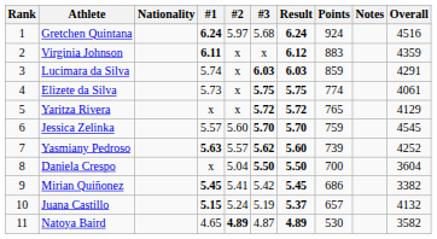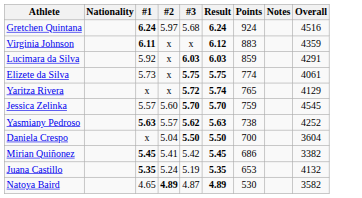- column: Rank | 1 | 2 | 3 | 4 | 5 | 6 | 7 | 8 | 9 | 10 | 11
Lucimara da Silva | #1: 5.74 -> 5.92
Yaritza Rivera | Result: 5.72 -> 5.74
Yasmiany Pedroso | Result: 5.60 -> 5.63
Yasmiany Pedroso | Points: 739 -> 738
Juana Castillo | #1: 5.15 -> 5.35
Juana Castillo | Result: 5.37 -> 5.35
Juana Castillo | Points: 657 -> 653
